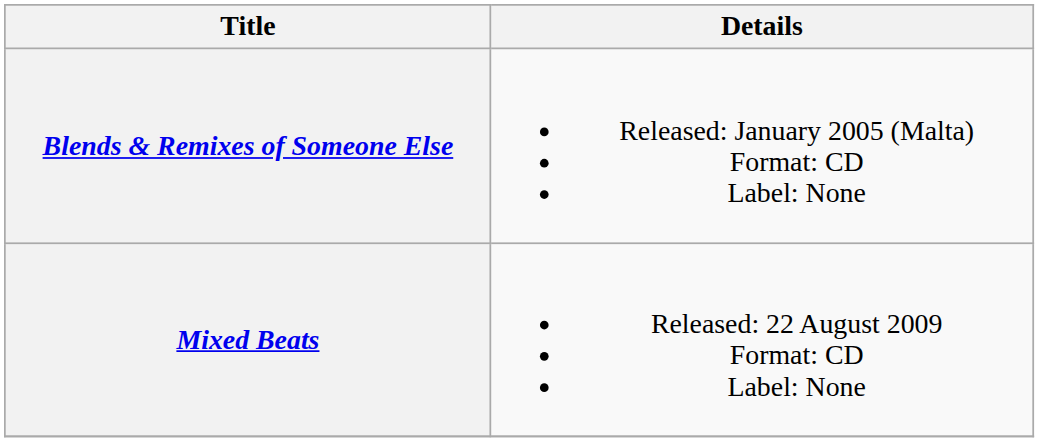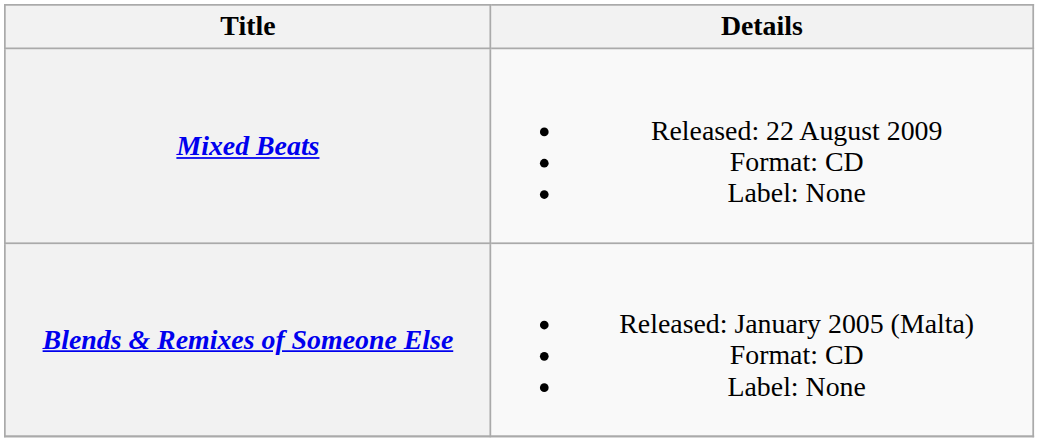rows swapped: Blends & Remixes of Someone Else <-> Mixed Beats
